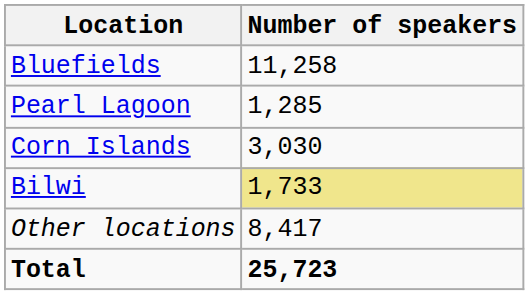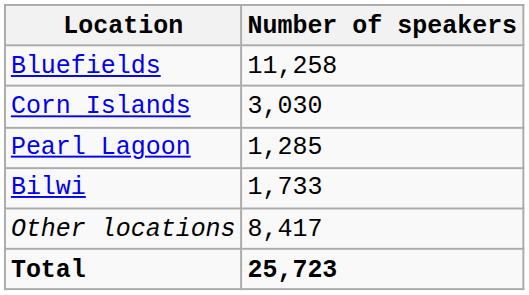rows swapped: Corn Islands <-> Pearl Lagoon
Bilwi | Number of speakers: khaki background -> no background
